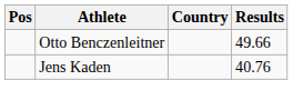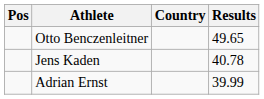Otto Benczenleitner | Results: 49.66 -> 49.65
Jens Kaden | Results: 40.76 -> 40.78
+ row: Adrian Ernst | 39.99
